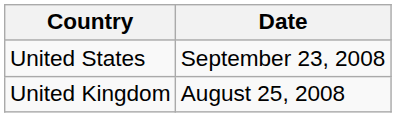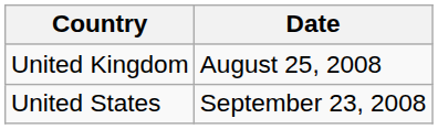rows swapped: United Kingdom <-> United States
